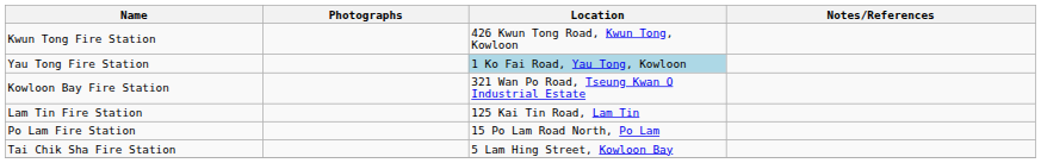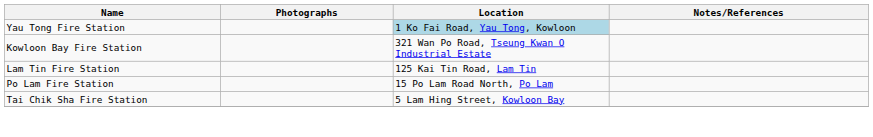- row: Kwun Tong Fire Station | 426 Kwun Tong Road, Kwun Tong, Kowloon
